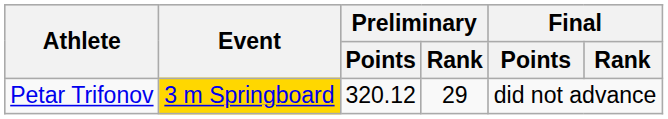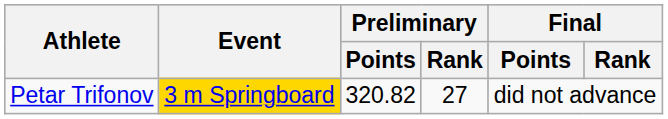Petar Trifonov | Preliminary / Points: 320.12 -> 320.82
Petar Trifonov | Preliminary / Rank: 29 -> 27
